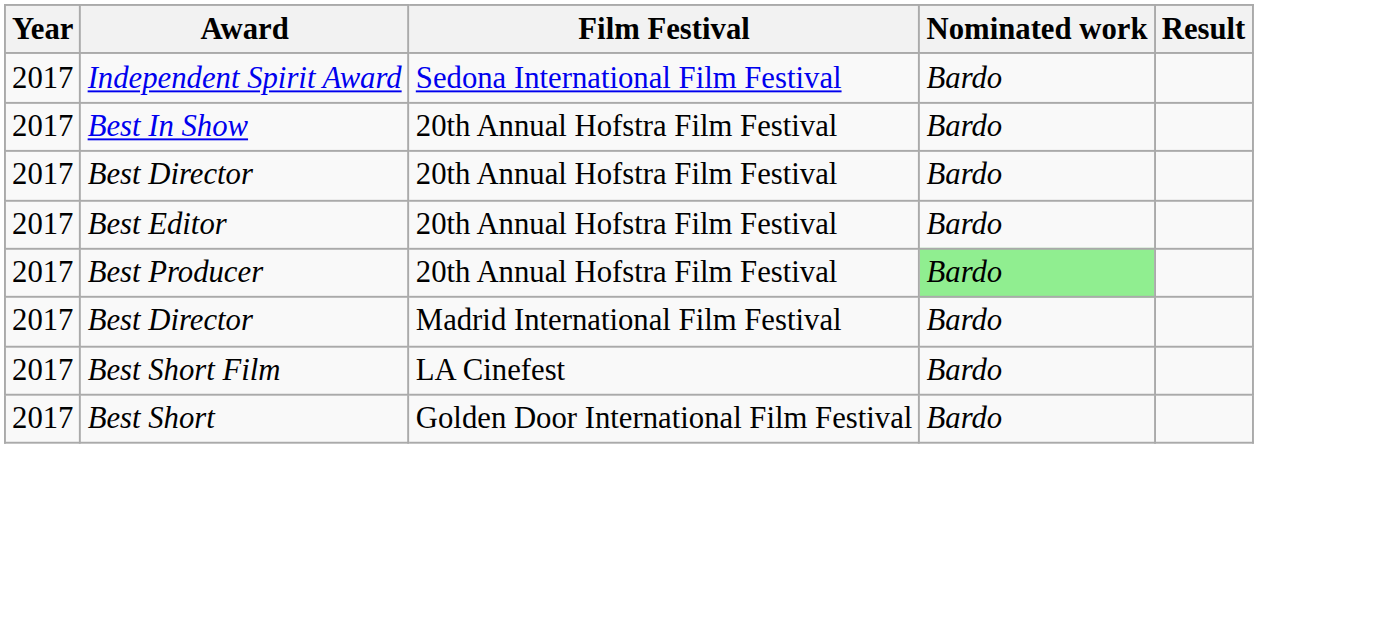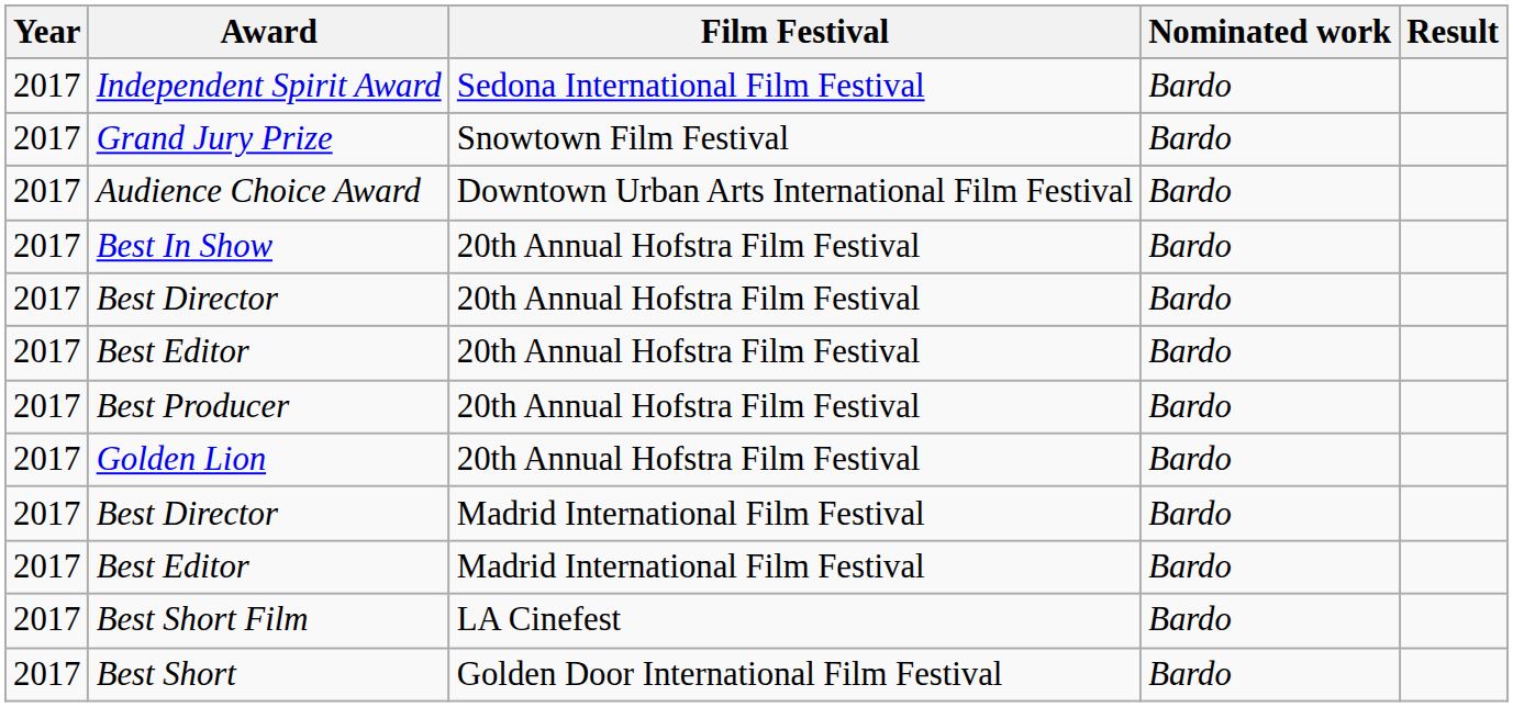+ row: 2017 | Grand Jury Prize | Snowtown Film Festival | Bardo
+ row: 2017 | Audience Choice Award | Downtown Urban Arts International Film Festival | Bardo
Best Producer | Nominated work: lightgreen background -> no background
+ row: 2017 | Golden Lion | 20th Annual Hofstra Film Festival | Bardo
+ row: 2017 | Best Editor | Madrid International Film Festival | Bardo
